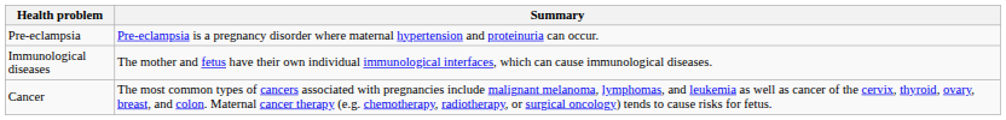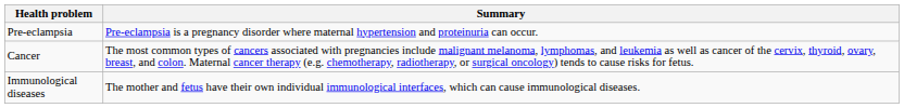rows swapped: Cancer <-> Immunological diseases
